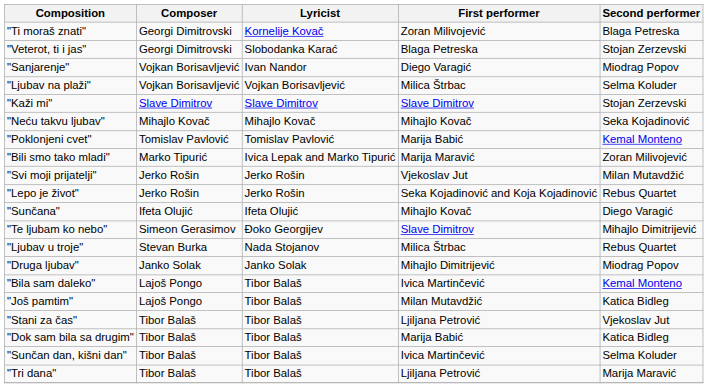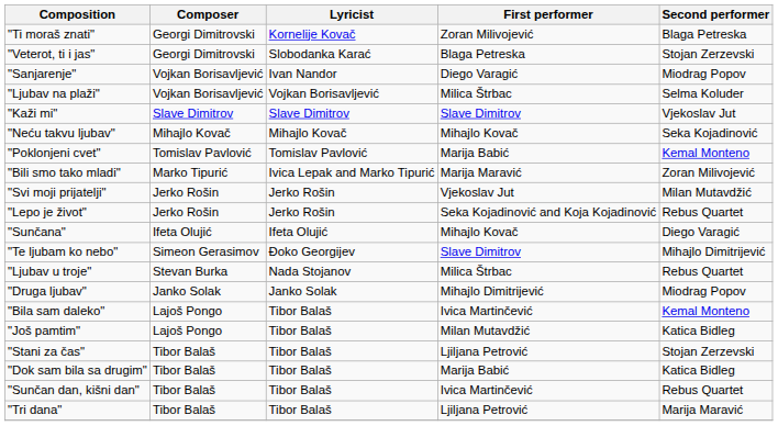"Kaži mi" | Second performer: Stojan Zerzevski -> Vjekoslav Jut
"Stani za čas" | Second performer: Vjekoslav Jut -> Stojan Zerzevski
"Sunčan dan, kišni dan" | Second performer: Selma Koluder -> Rebus Quartet
